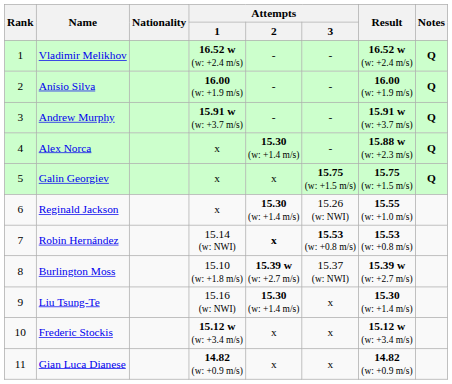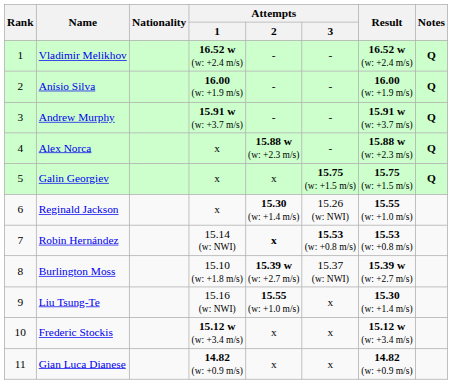Alex Norca | Attempts / 2: 15.30 (w: +1.4 m/s) -> 15.88 w (w: +2.3 m/s)
Liu Tsung-Te | Attempts / 2: 15.30 (w: +1.4 m/s) -> 15.55 (w: +1.0 m/s)
